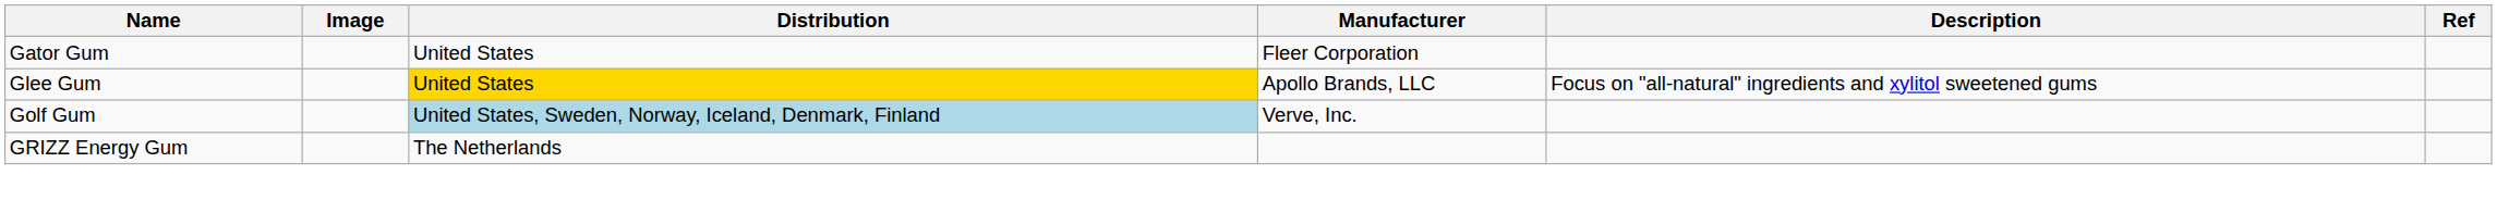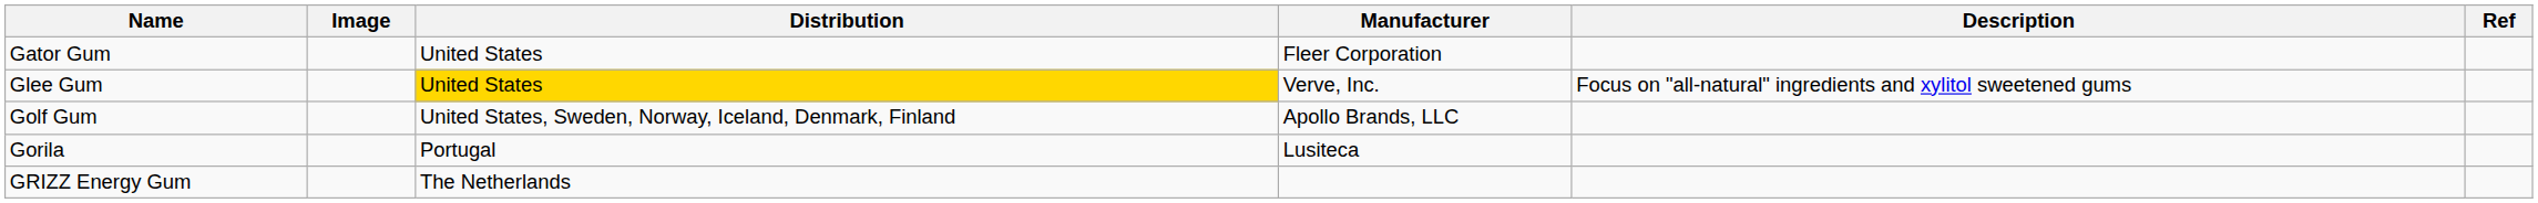Glee Gum | Manufacturer: Apollo Brands, LLC -> Verve, Inc.
Golf Gum | Distribution: lightblue background -> no background
Golf Gum | Manufacturer: Verve, Inc. -> Apollo Brands, LLC
+ row: Gorila | Portugal | Lusiteca
